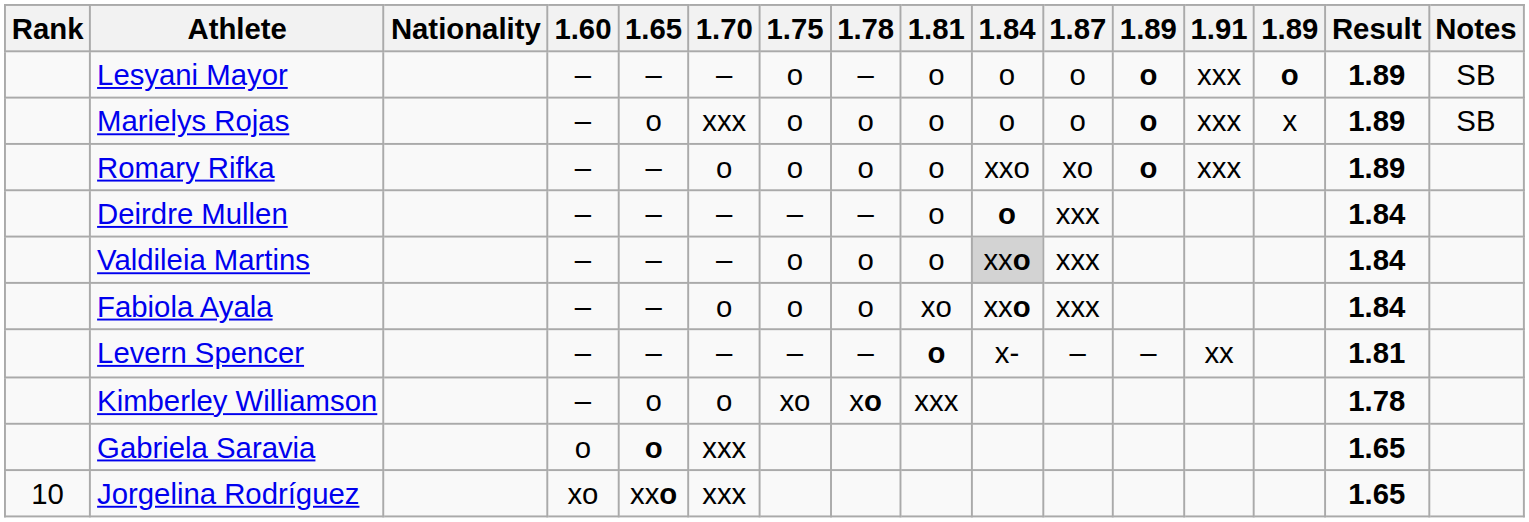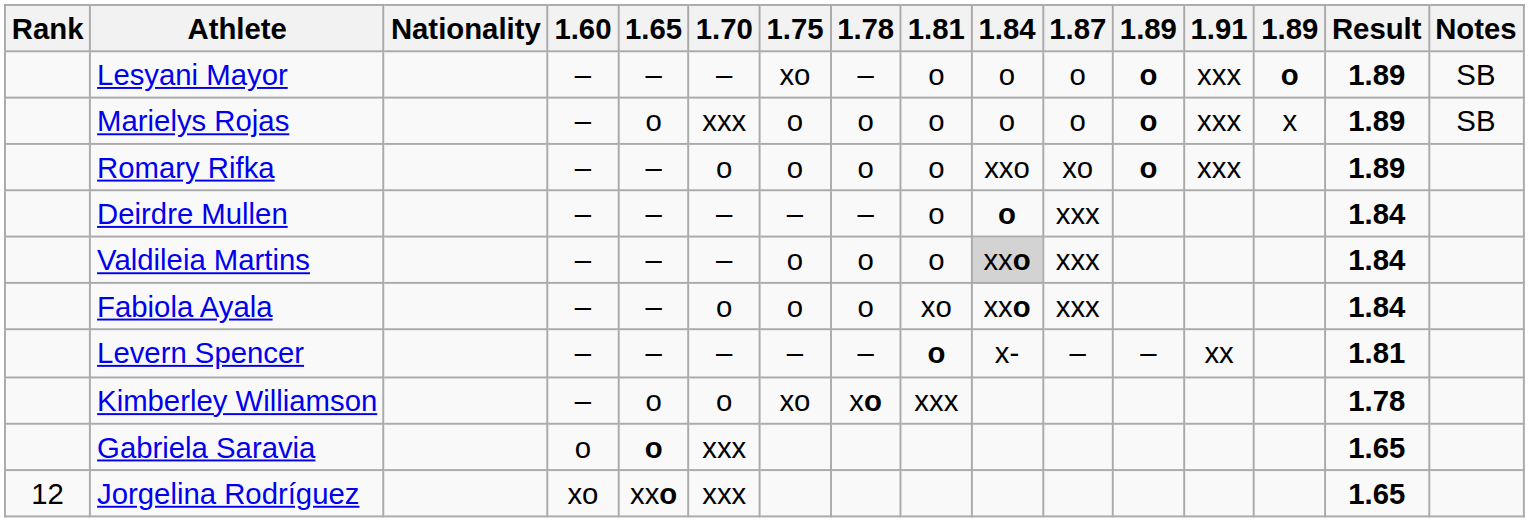Lesyani Mayor | 1.75: o -> xo
Jorgelina Rodríguez | Rank: 10 -> 12
